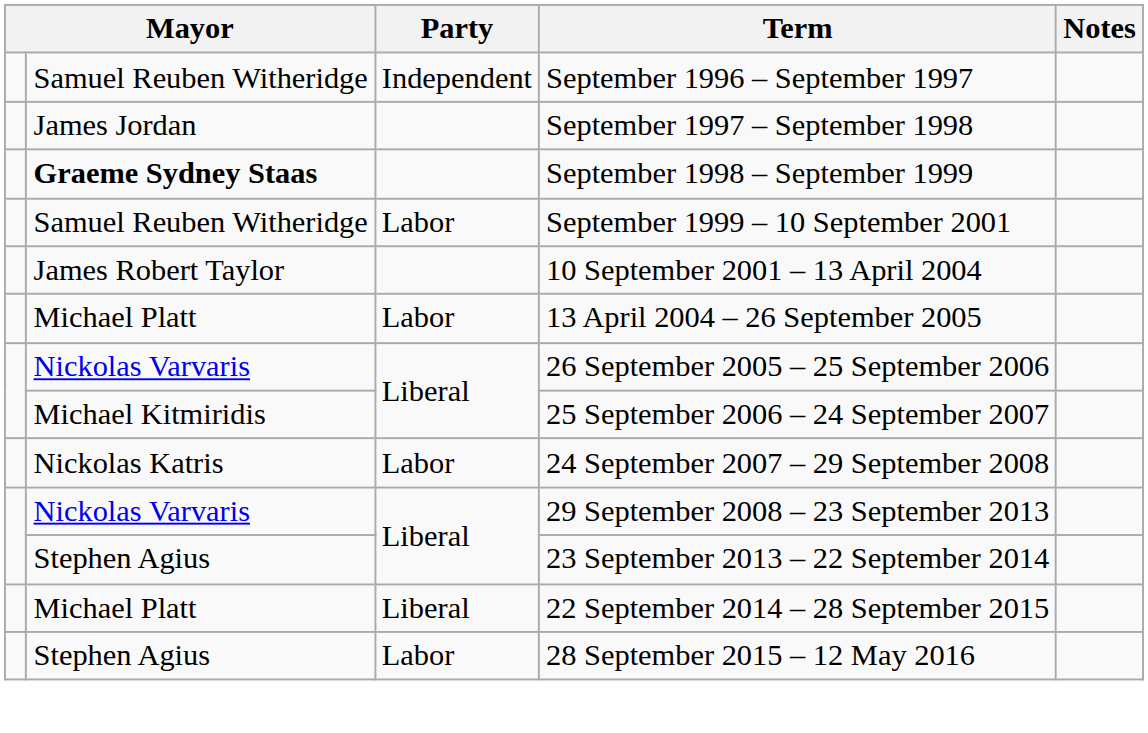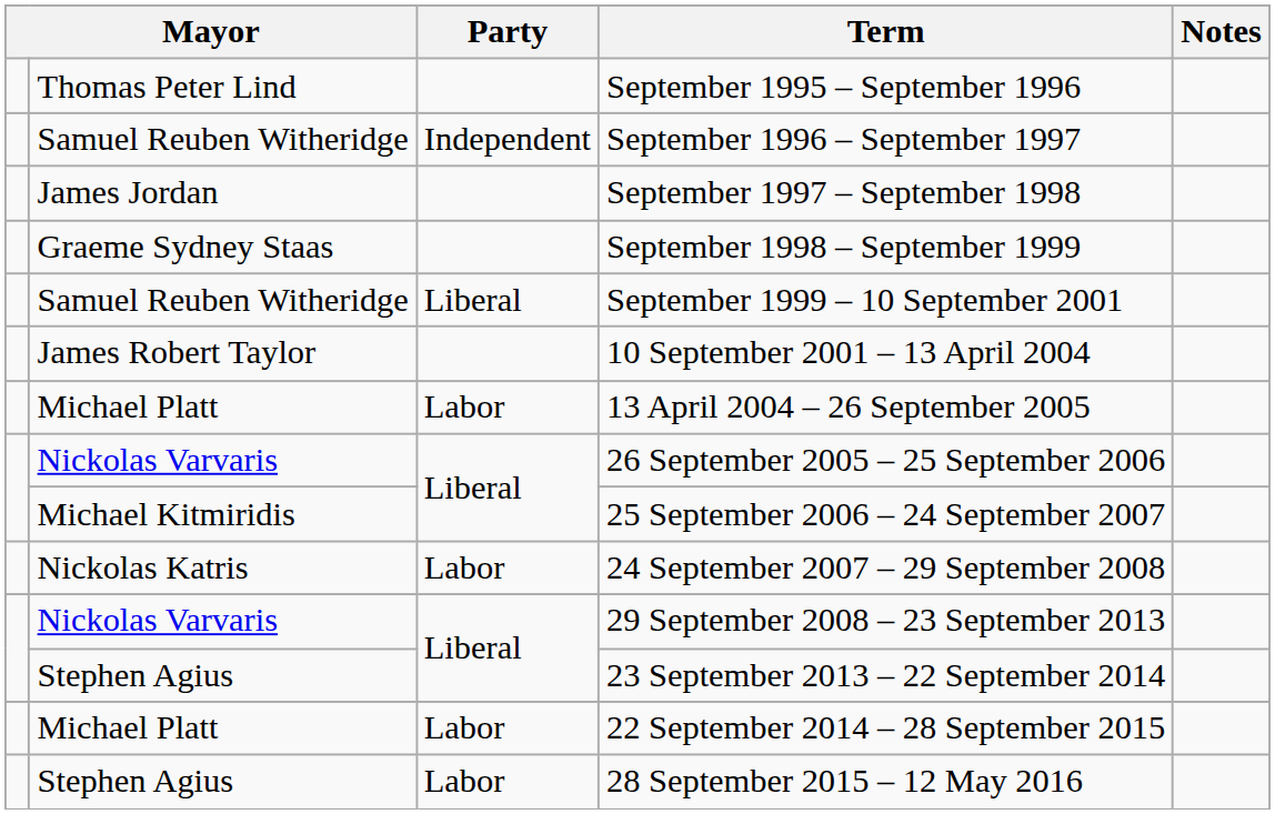+ row: Thomas Peter Lind | September 1995 – September 1996
September 1998 – September 1999 | column 2: bold -> normal
September 1999 – 10 September 2001 | Party: Labor -> Liberal
22 September 2014 – 28 September 2015 | Party: Liberal -> Labor
